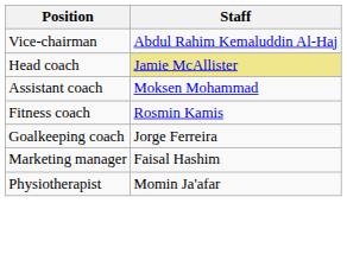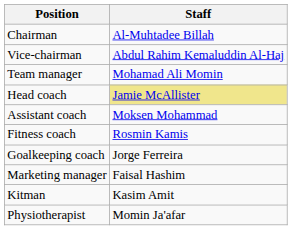+ row: Chairman | Al-Muhtadee Billah
+ row: Team manager | Mohamad Ali Momin
+ row: Kitman | Kasim Amit
